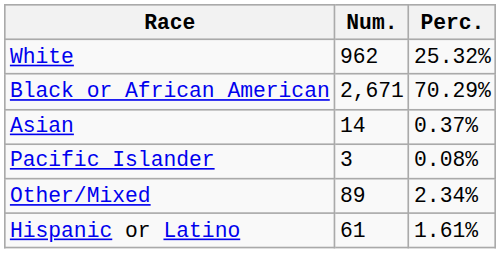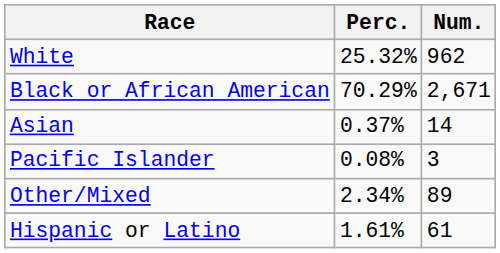columns swapped: Num. <-> Perc.
